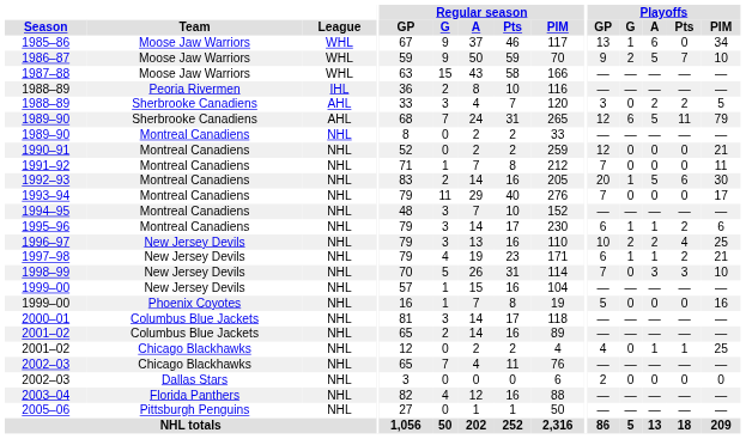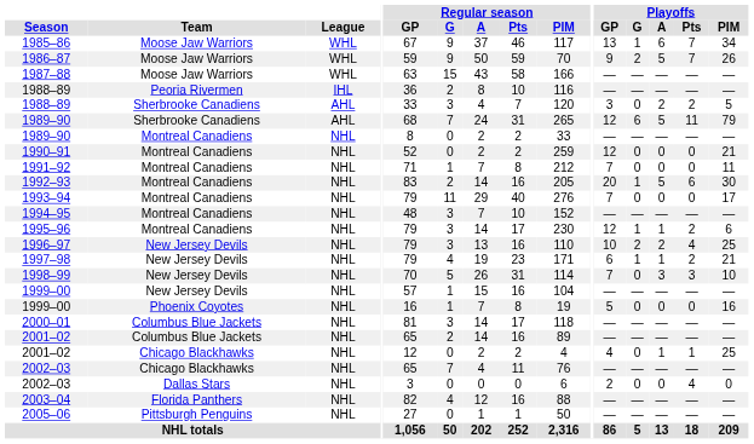1985–86 | Playoffs / Pts: 0 -> 7
1986–87 | Playoffs / PIM: 10 -> 26
1995–96 | Playoffs / GP: 6 -> 12
2002–03 / Dallas Stars | Playoffs / Pts: 0 -> 4
